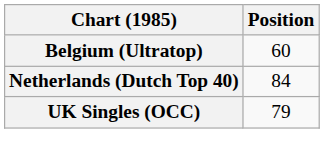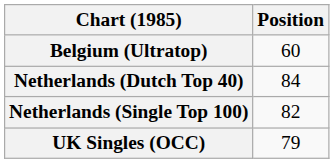+ row: Netherlands (Single Top 100) | 82
